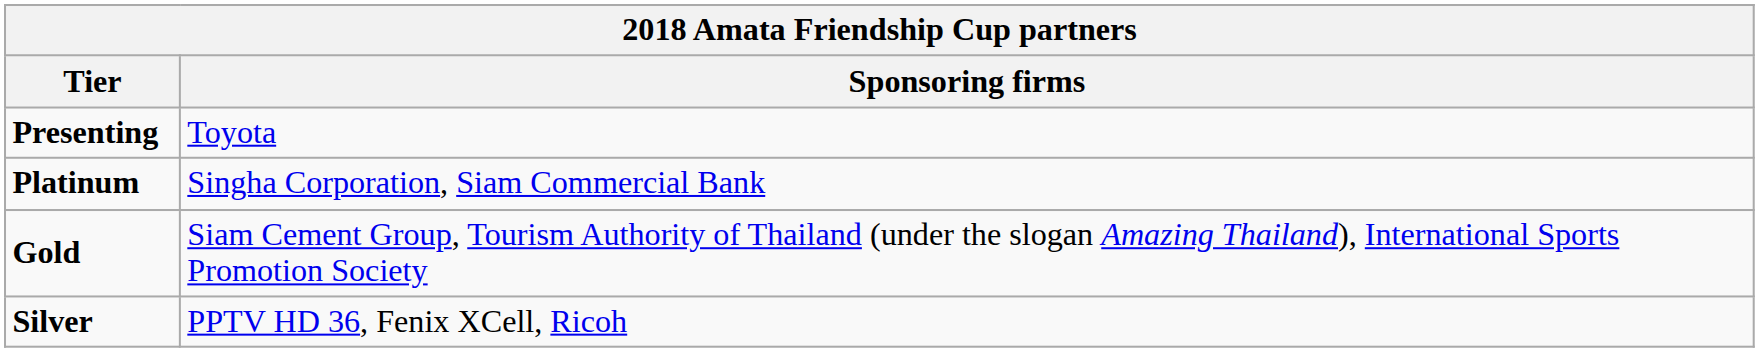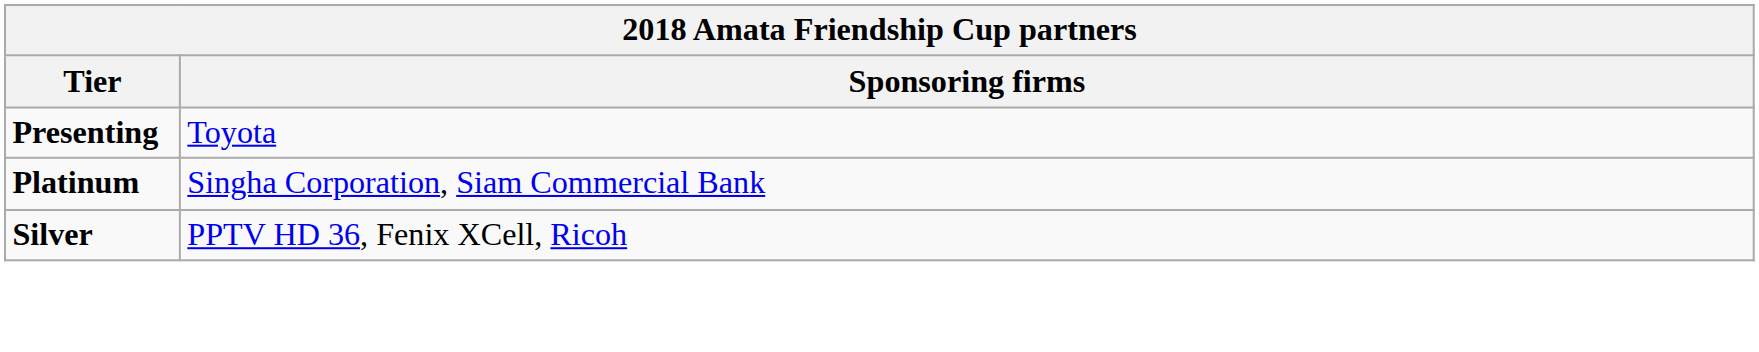- row: Gold | Siam Cement Group, Tourism Authority of Thailand (under the slogan Amazing Thailand), International Sports Promotion Society
